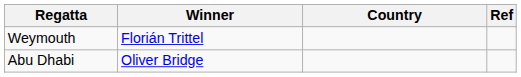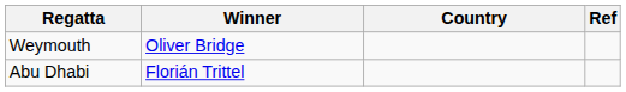Weymouth | Winner: Florián Trittel -> Oliver Bridge
Abu Dhabi | Winner: Oliver Bridge -> Florián Trittel
